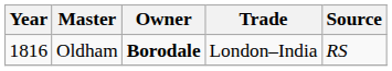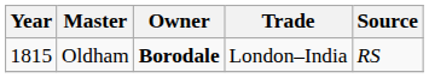Oldham | Year: 1816 -> 1815
